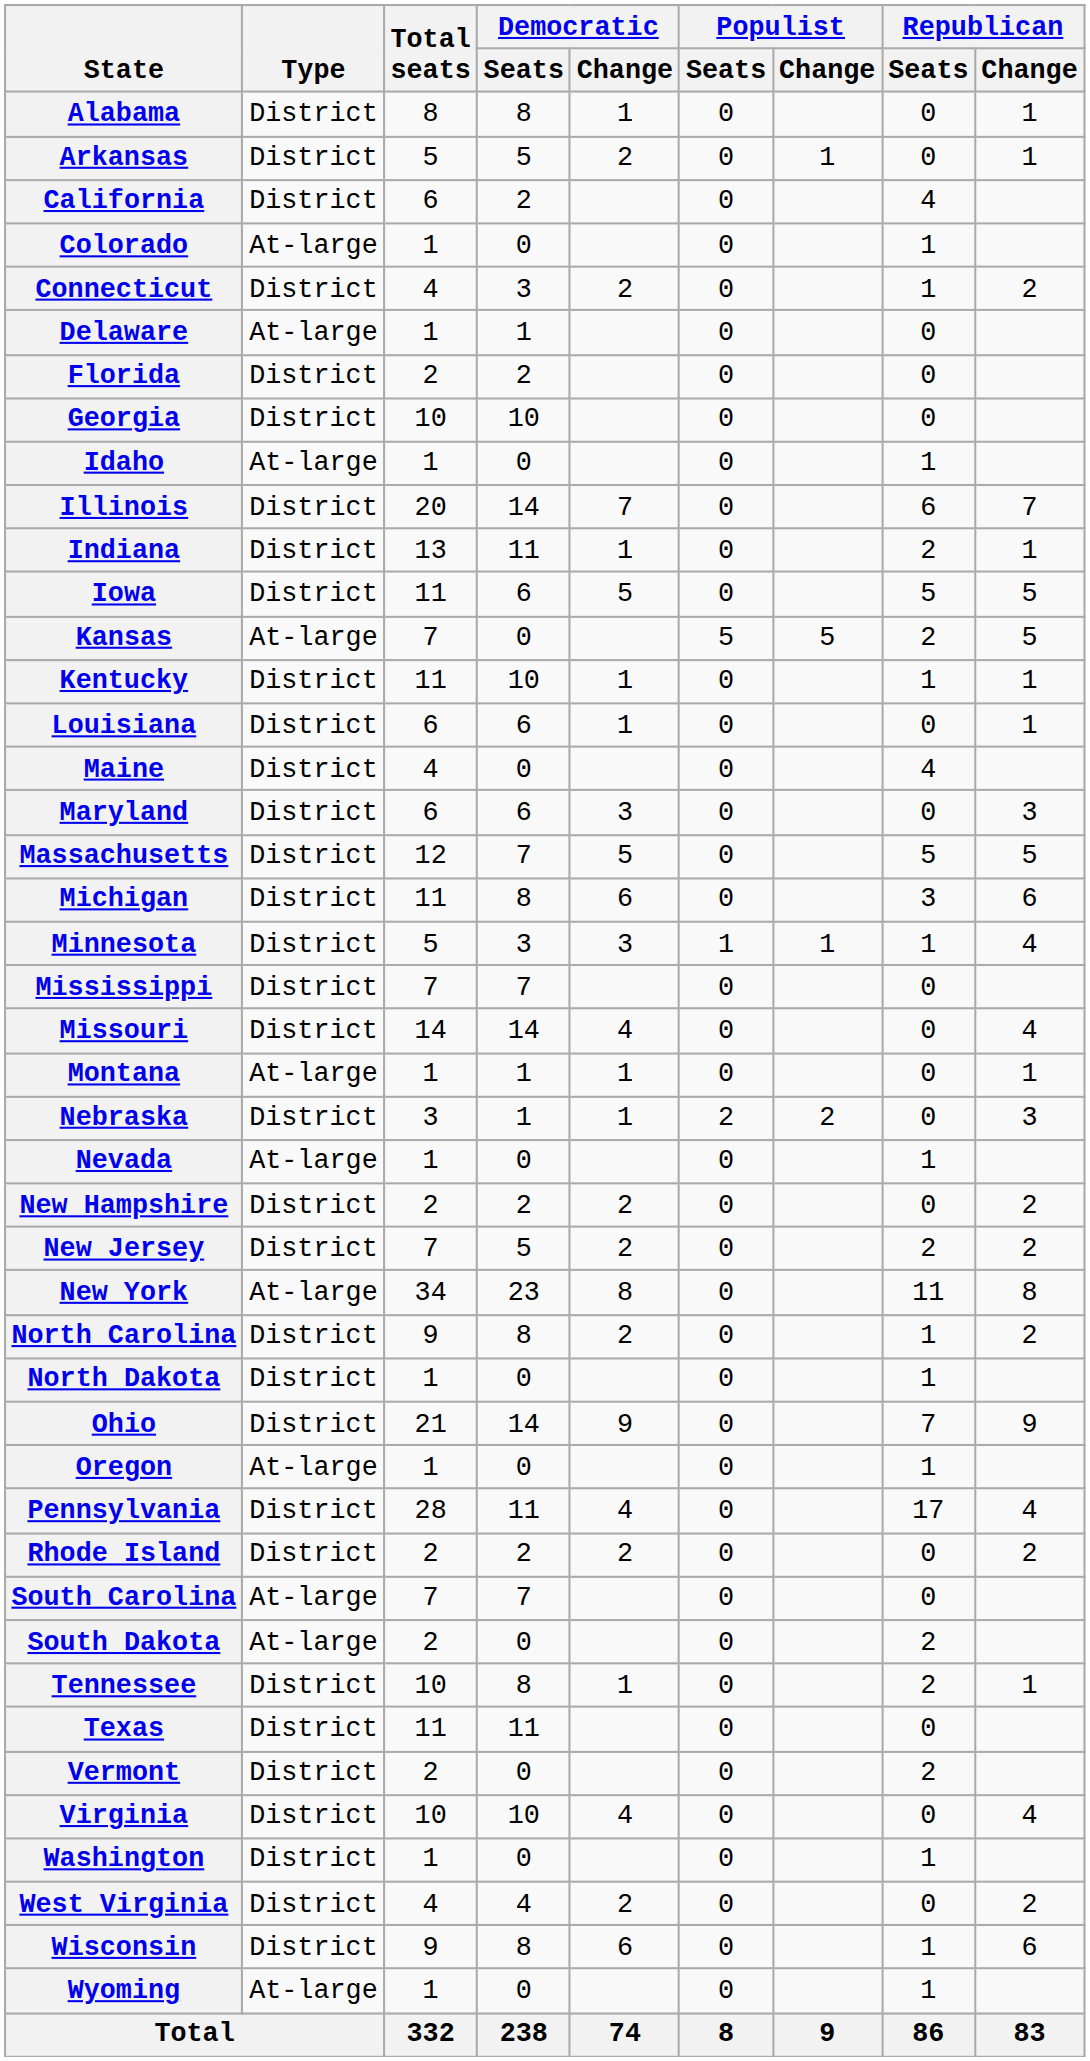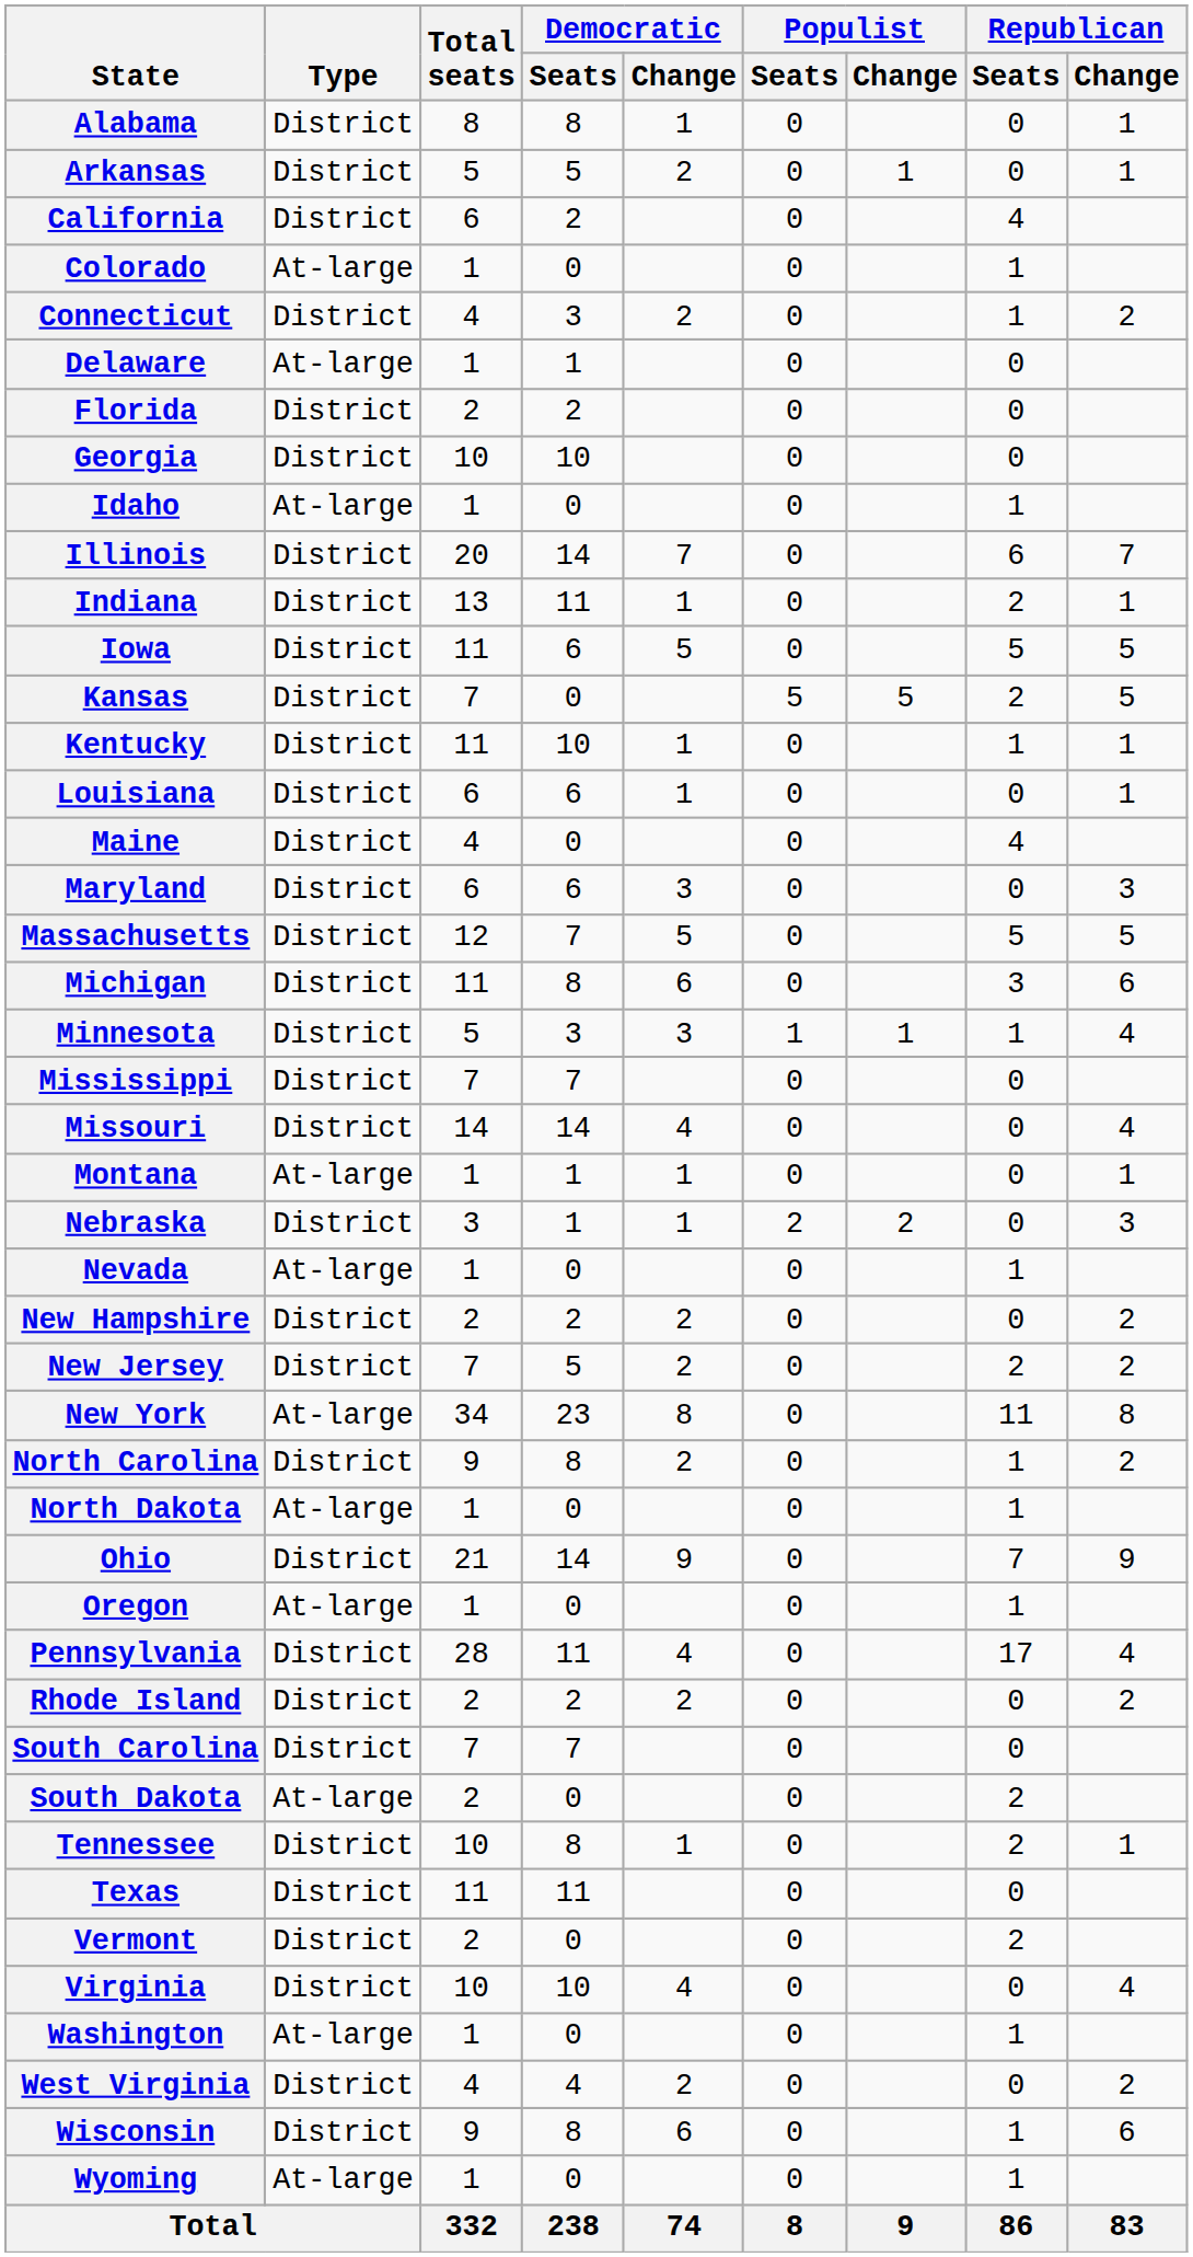Kansas | Type: At-large -> District
North Dakota | Type: District -> At-large
South Carolina | Type: At-large -> District
Washington | Type: District -> At-large
